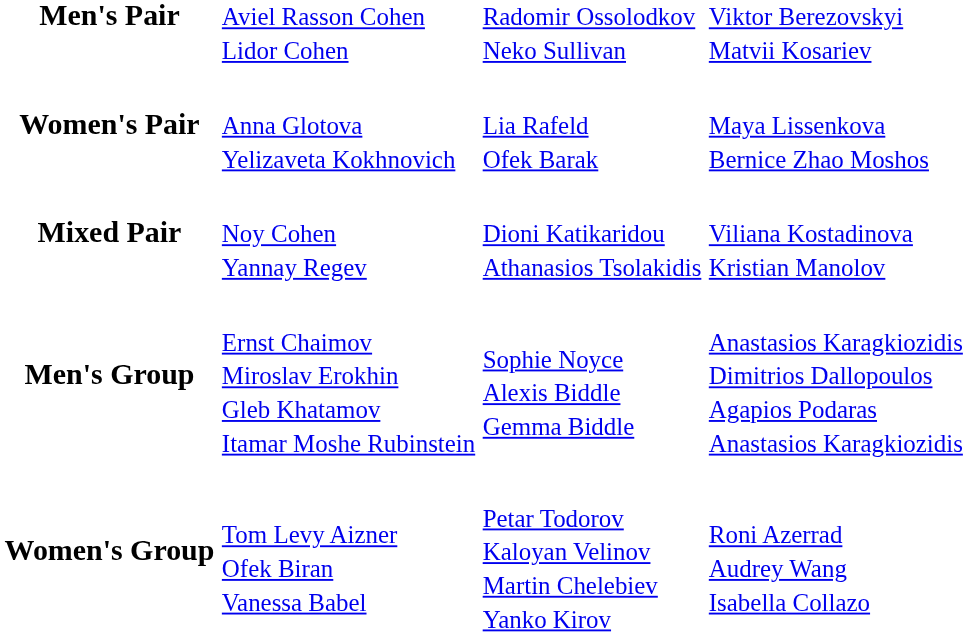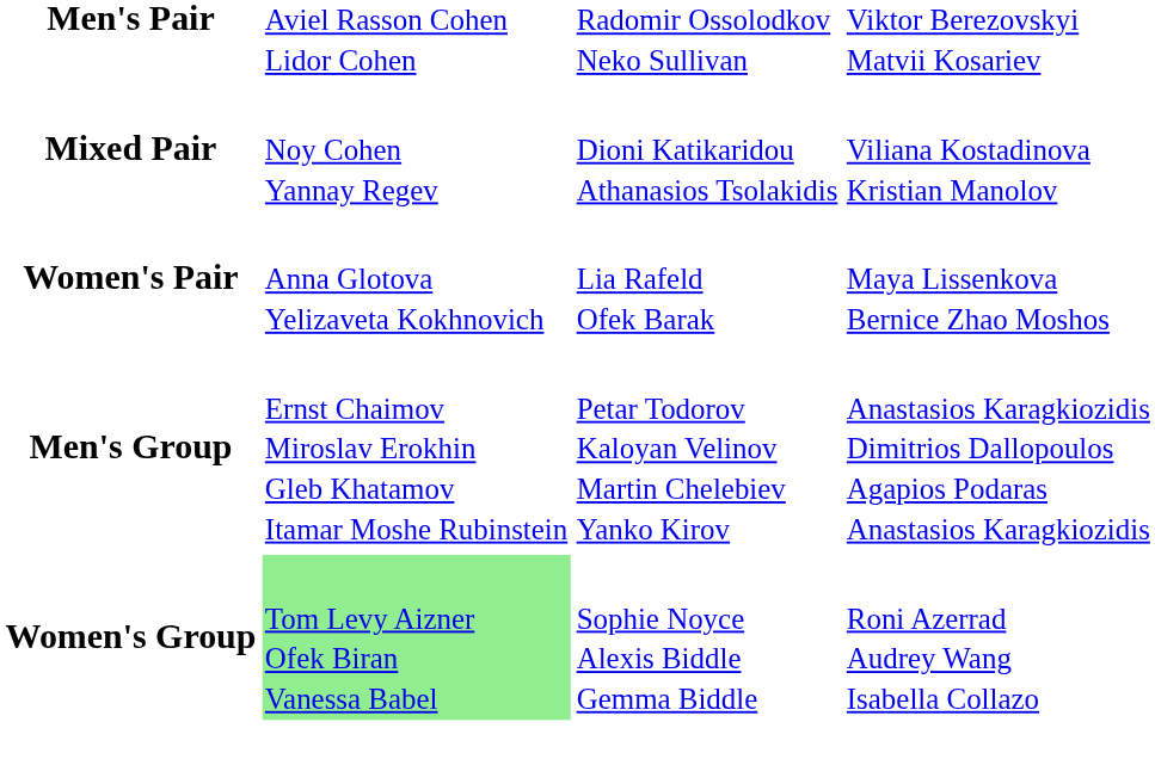rows swapped: Women's Pair <-> Mixed Pair
Men's Group | column 3: Sophie Noyce Alexis Biddle Gemma Biddle -> Petar Todorov Kaloyan Velinov Martin Chelebiev Yanko Kirov
Women's Group | column 2: no background -> lightgreen background
Women's Group | column 3: Petar Todorov Kaloyan Velinov Martin Chelebiev Yanko Kirov -> Sophie Noyce Alexis Biddle Gemma Biddle
